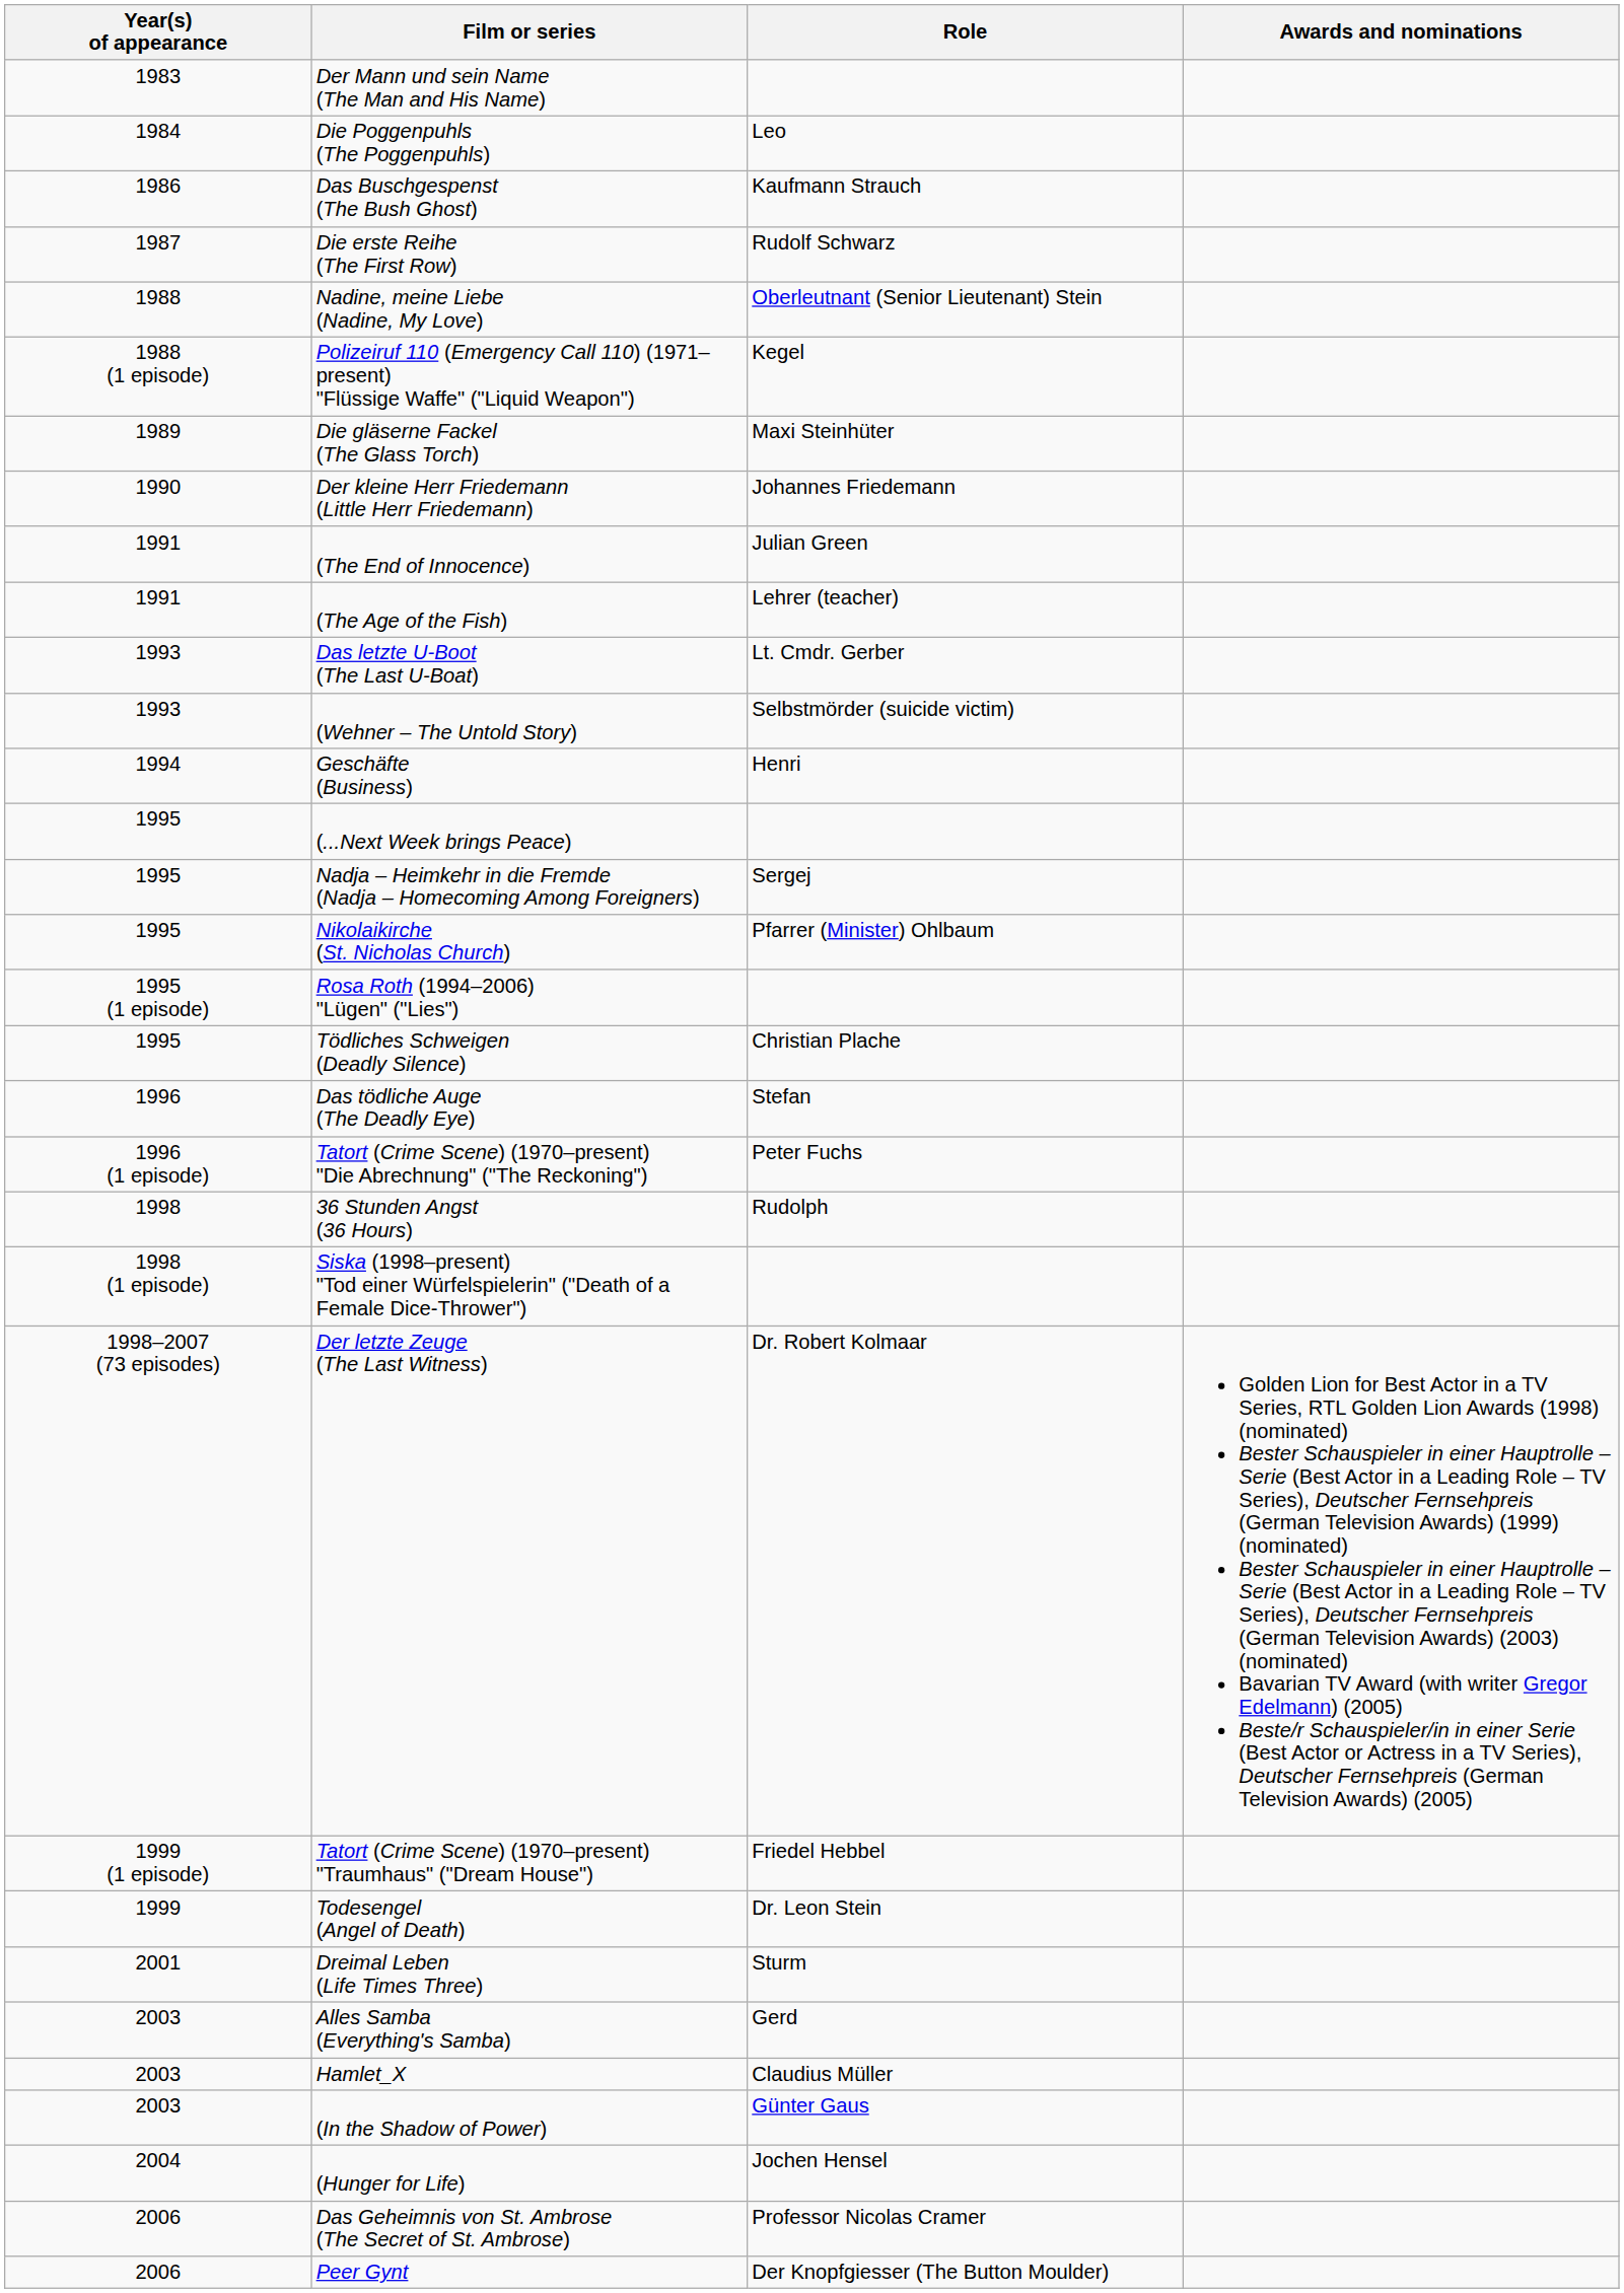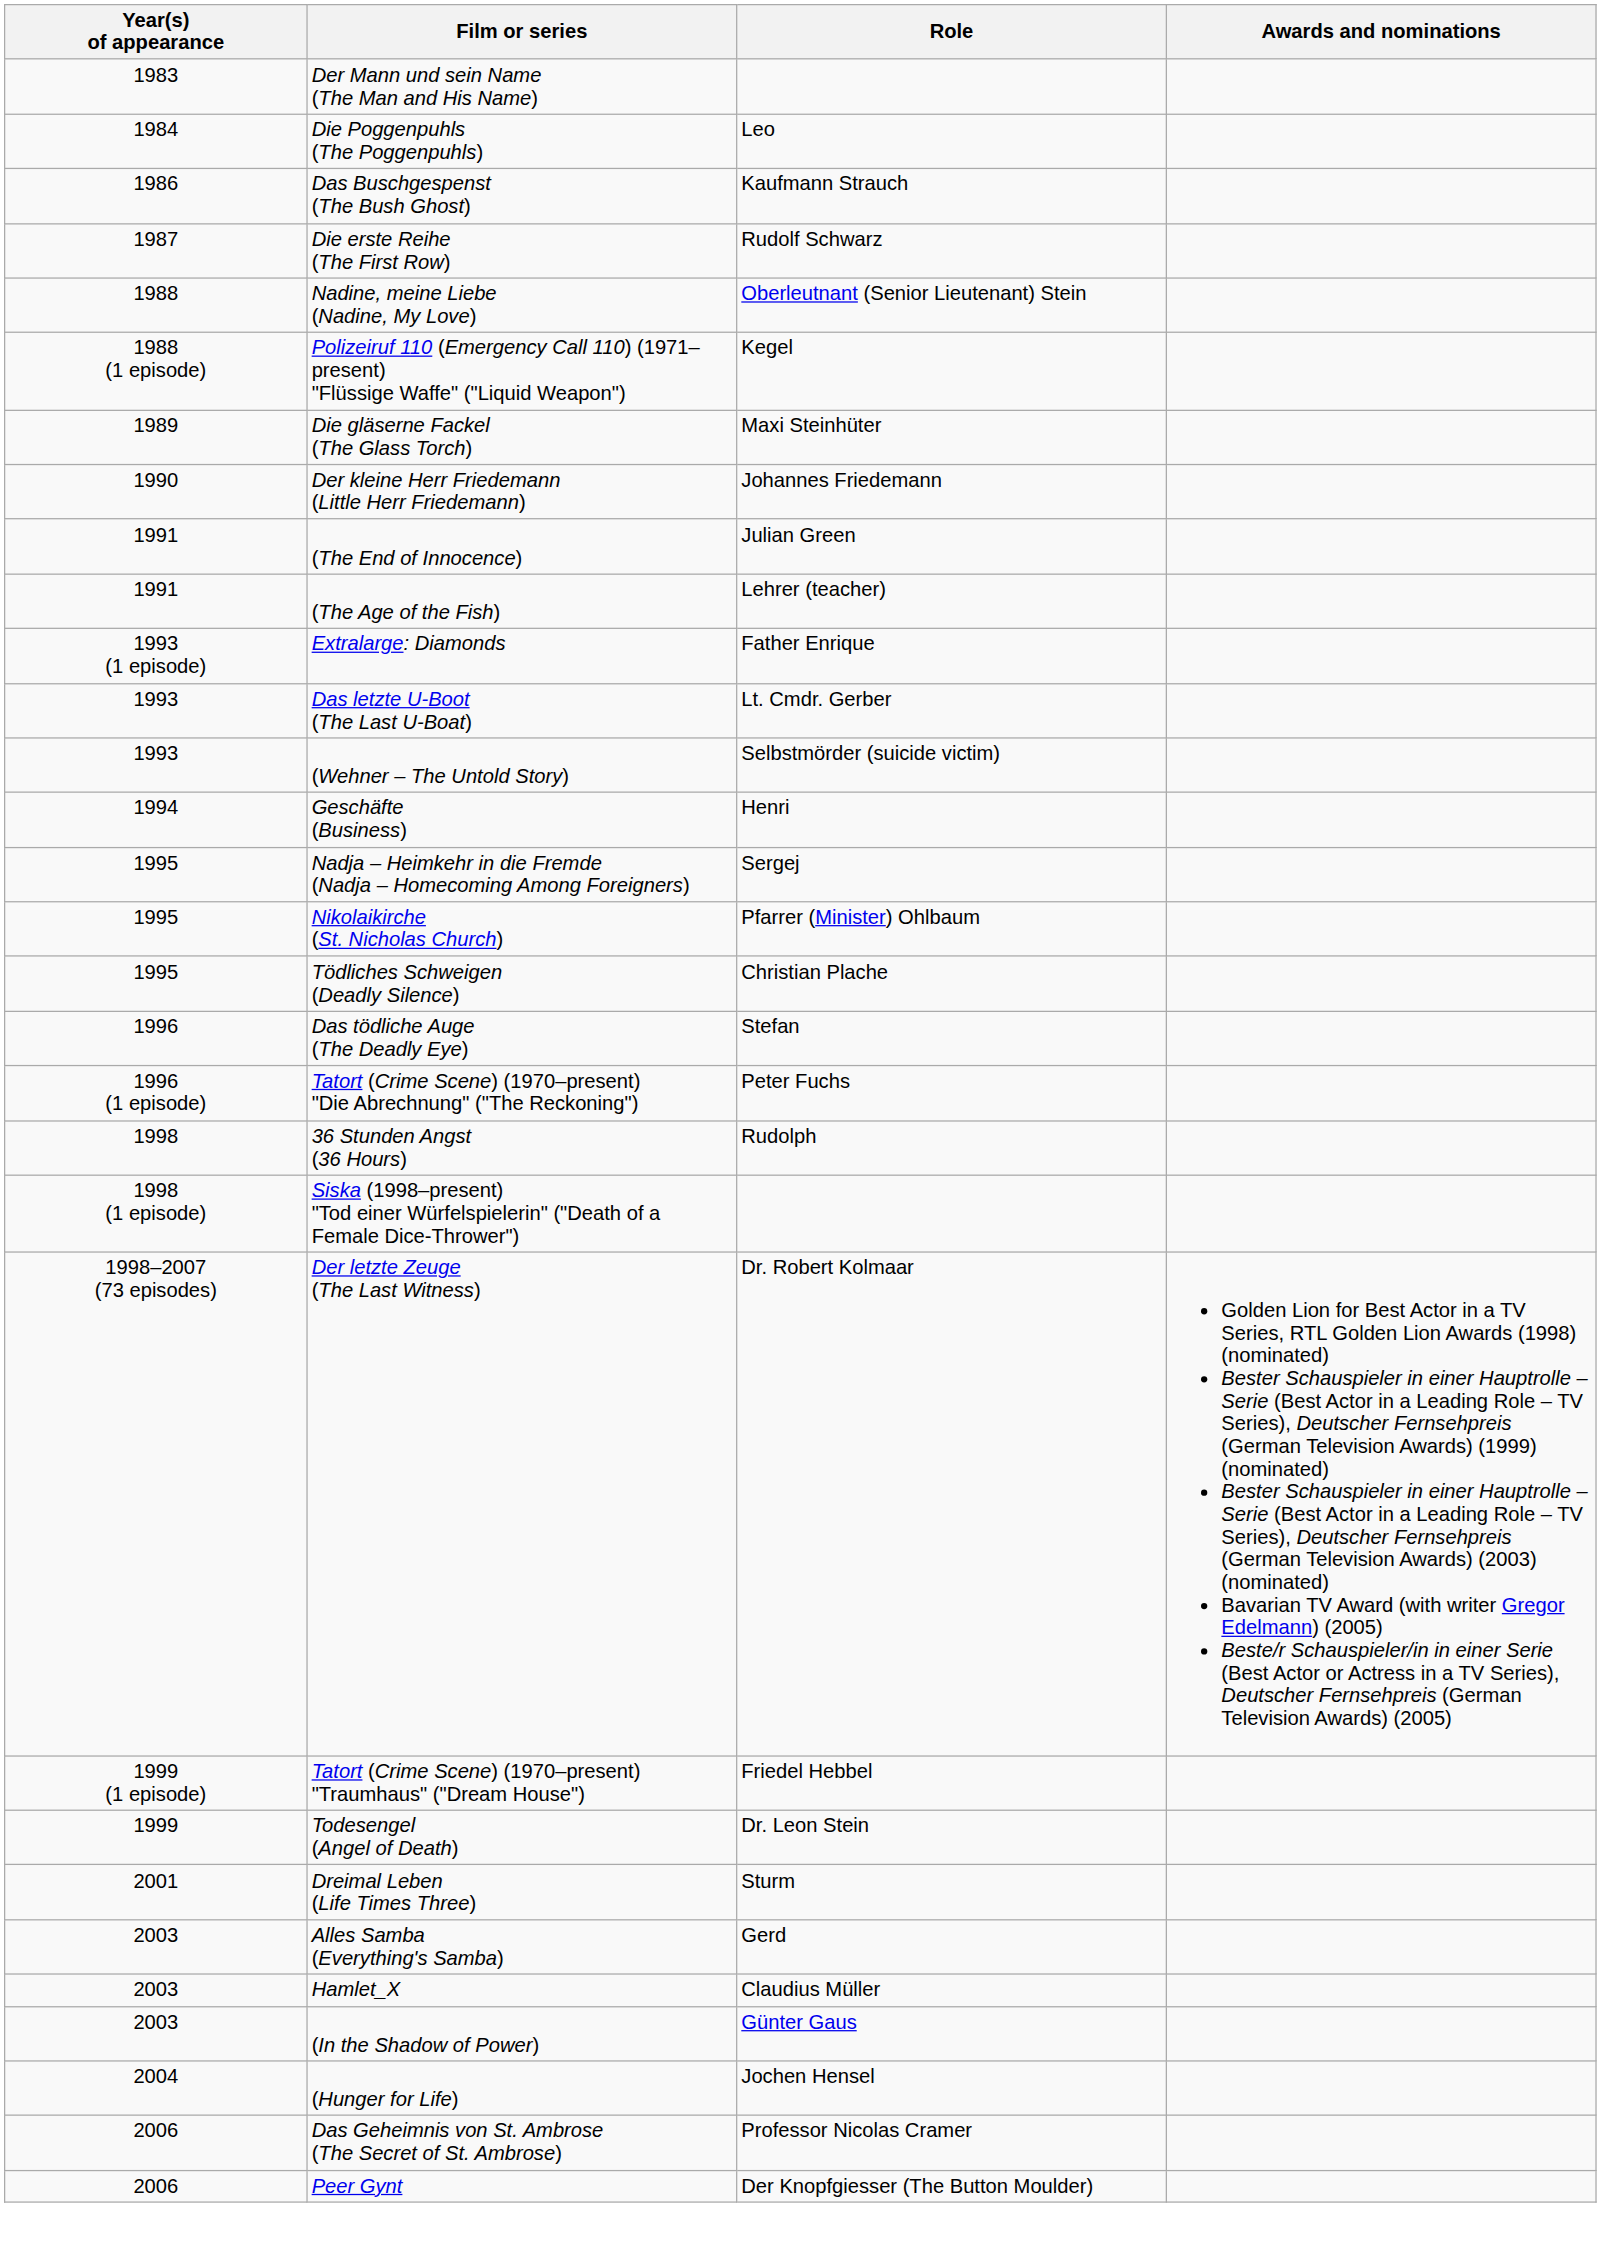+ row: 1993 (1 episode) | Extralarge: Diamonds | Father Enrique
- row: 1995 | (...Next Week brings Peace)
- row: 1995 (1 episode) | Rosa Roth (1994–2006) "Lügen" ("Lies")
